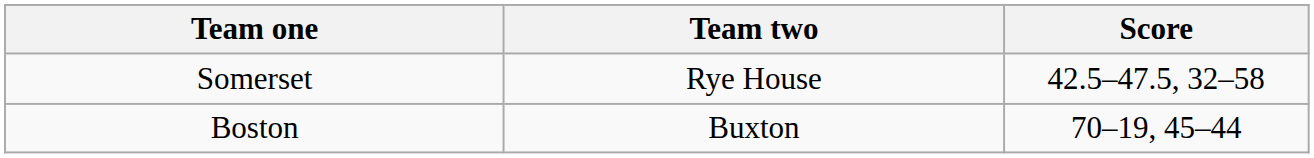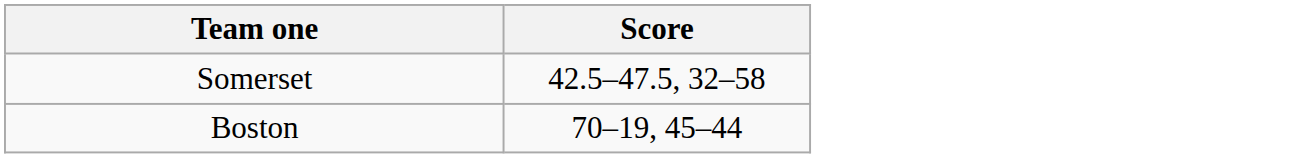- column: Team two | Rye House | Buxton
